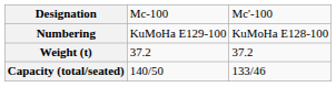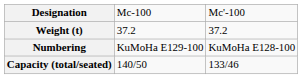rows swapped: Numbering <-> Weight (t)
